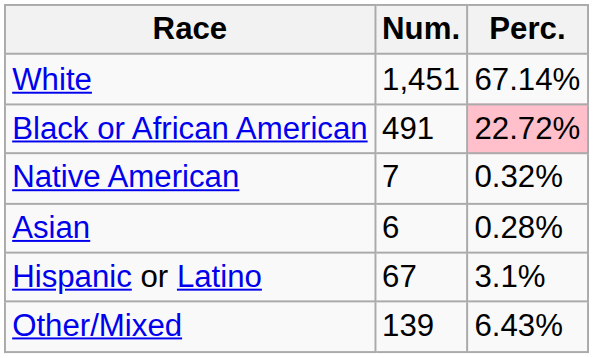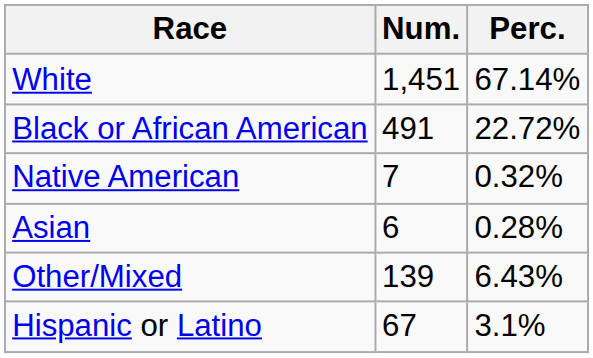Black or African American | Perc.: pink background -> no background
rows swapped: Other/Mixed <-> Hispanic or Latino
